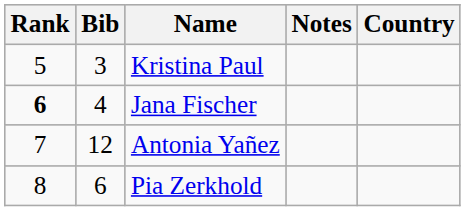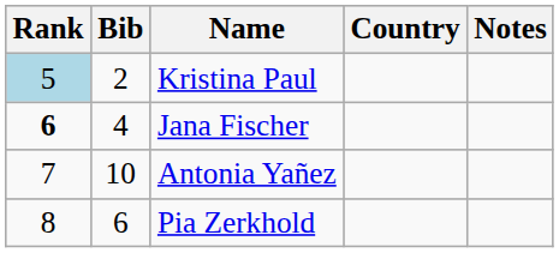columns swapped: Country <-> Notes
Kristina Paul | Rank: no background -> lightblue background
Kristina Paul | Bib: 3 -> 2
Antonia Yañez | Bib: 12 -> 10
